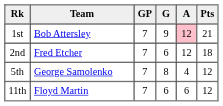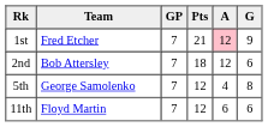columns swapped: G <-> Pts
1st | Team: Bob Attersley -> Fred Etcher
2nd | Team: Fred Etcher -> Bob Attersley
